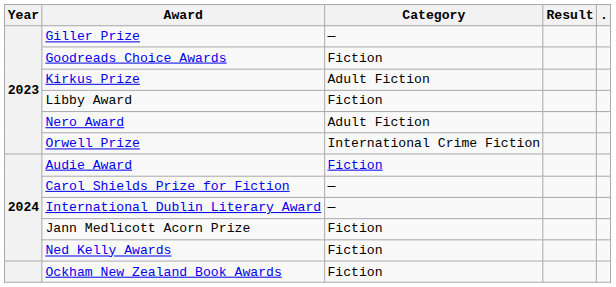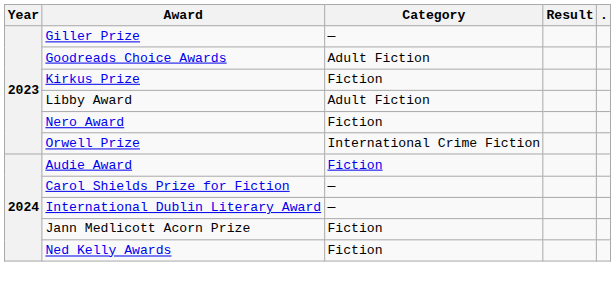Goodreads Choice Awards | Category: Fiction -> Adult Fiction
Kirkus Prize | Category: Adult Fiction -> Fiction
Libby Award | Category: Fiction -> Adult Fiction
Nero Award | Category: Adult Fiction -> Fiction
- row: Ockham New Zealand Book Awards | Fiction
